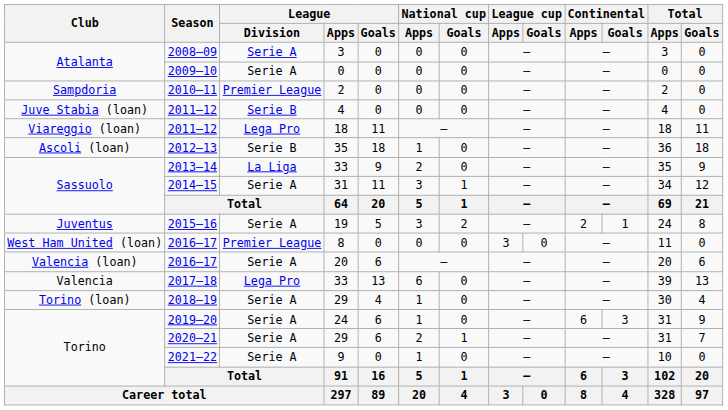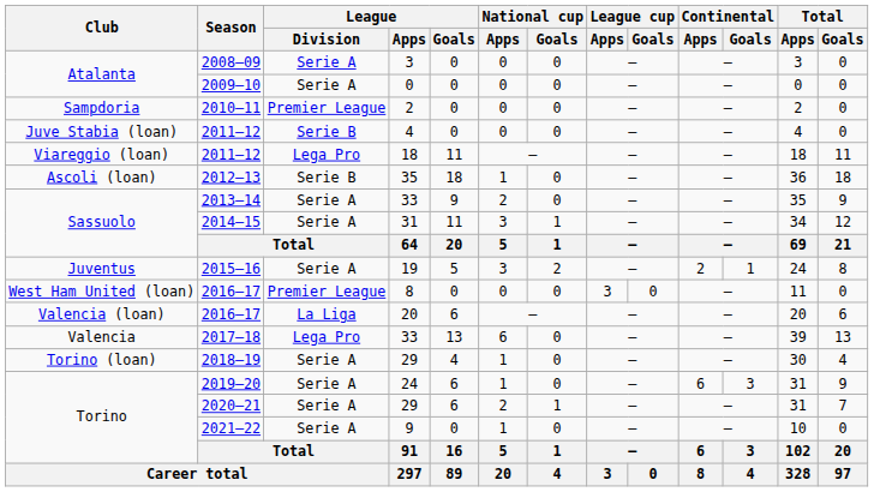2013–14 | League / Division: La Liga -> Serie A
2016–17 / 20 | League / Division: Serie A -> La Liga
